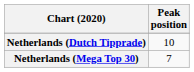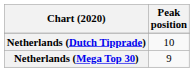Netherlands (Mega Top 30) | Peak position: 7 -> 9
